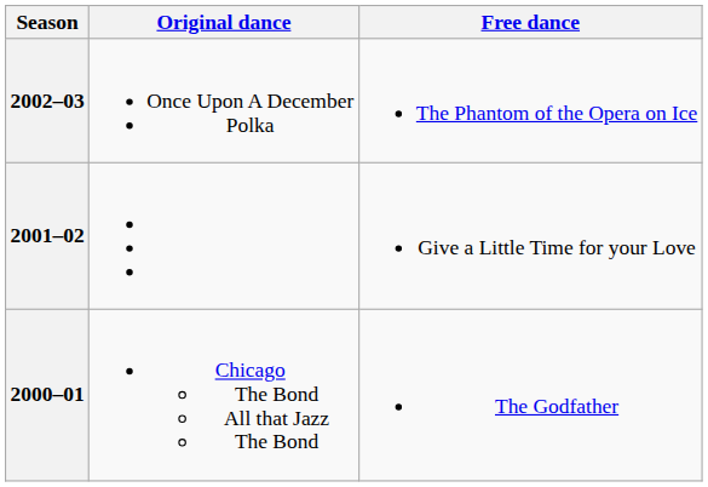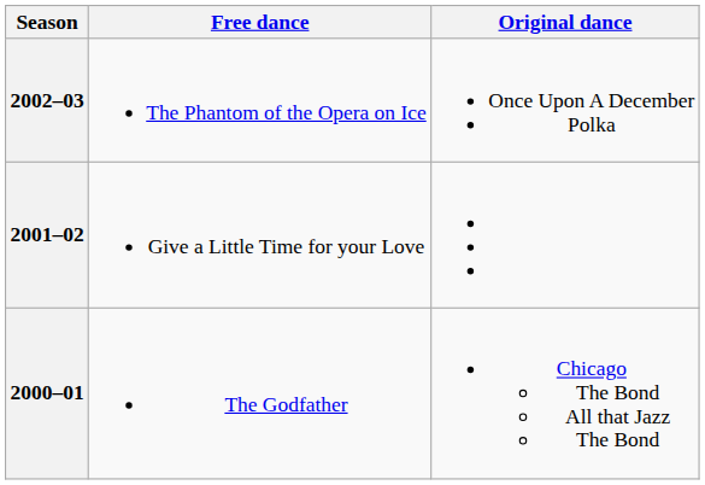columns swapped: Original dance <-> Free dance
